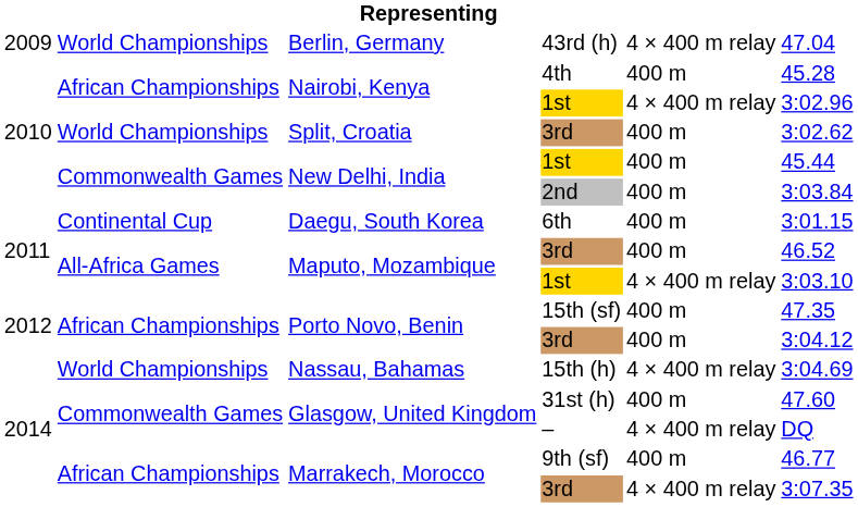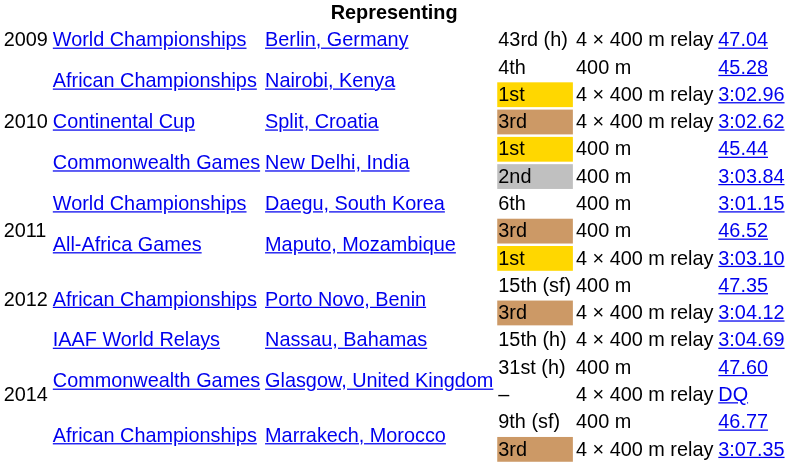Split, Croatia / 3rd | column 2: World Championships -> Continental Cup
Split, Croatia / 3rd | column 5: 400 m -> 4 × 400 m relay
6th | column 2: Continental Cup -> World Championships
Porto Novo, Benin / 3rd | column 5: 400 m -> 4 × 400 m relay
15th (h) | column 2: World Championships -> IAAF World Relays
